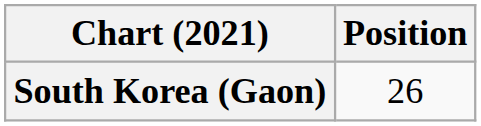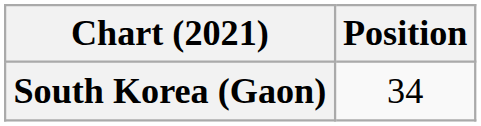South Korea (Gaon) | Position: 26 -> 34
